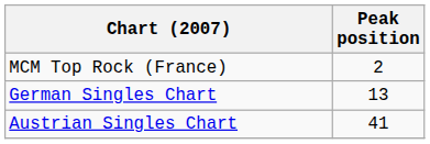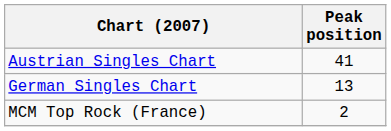rows swapped: Austrian Singles Chart <-> MCM Top Rock (France)
